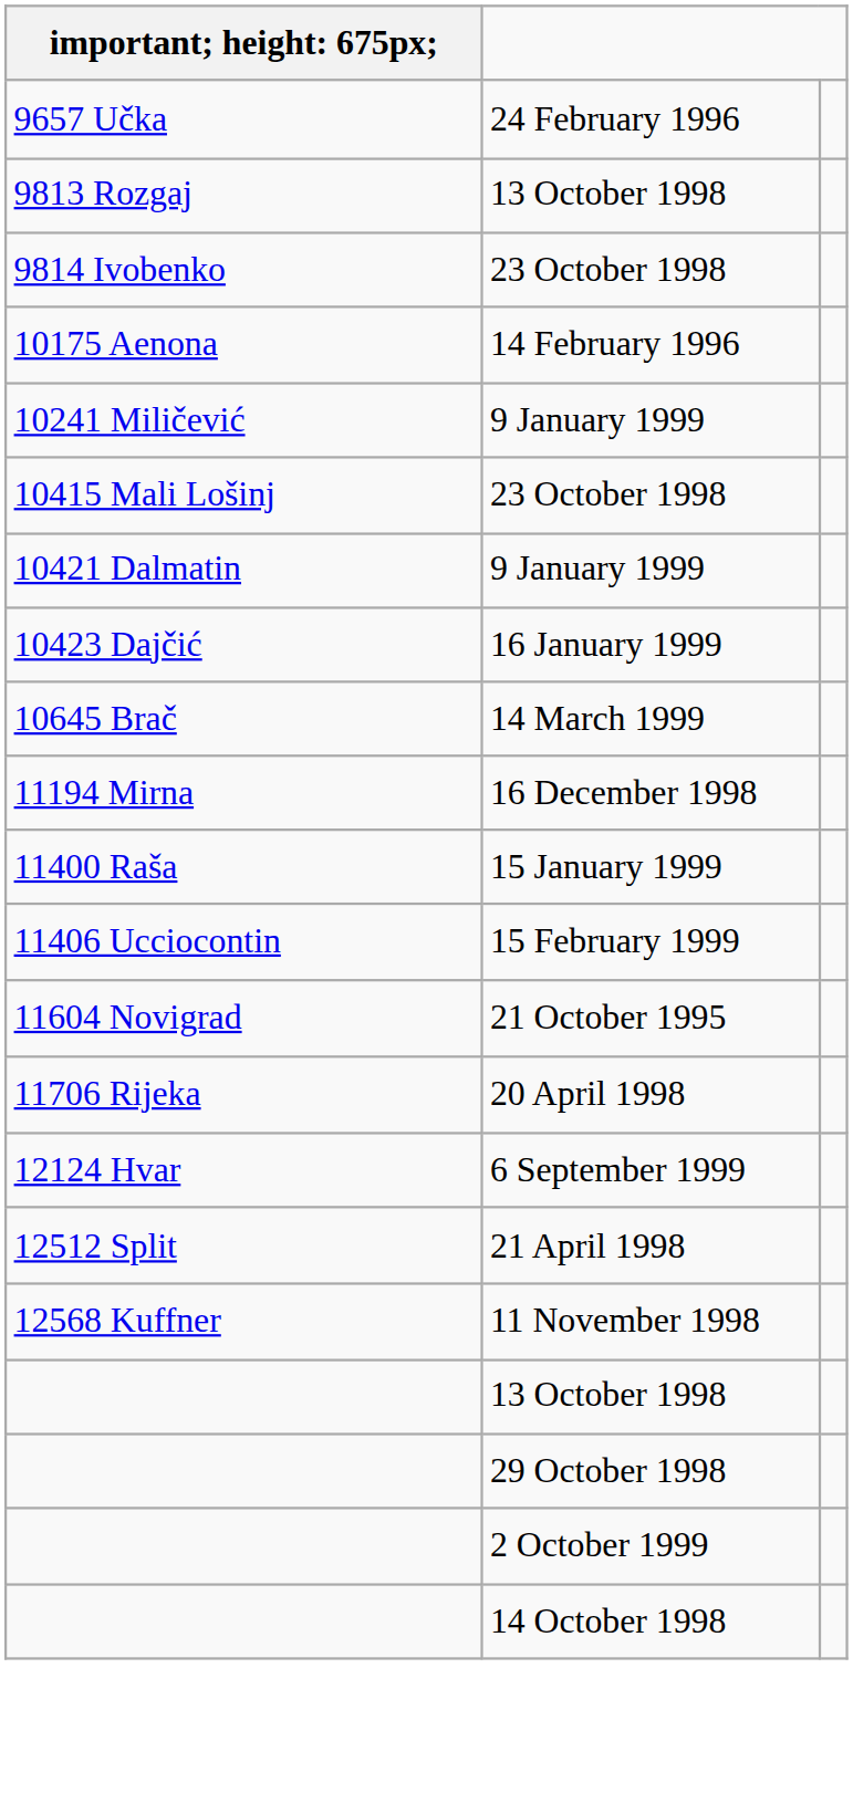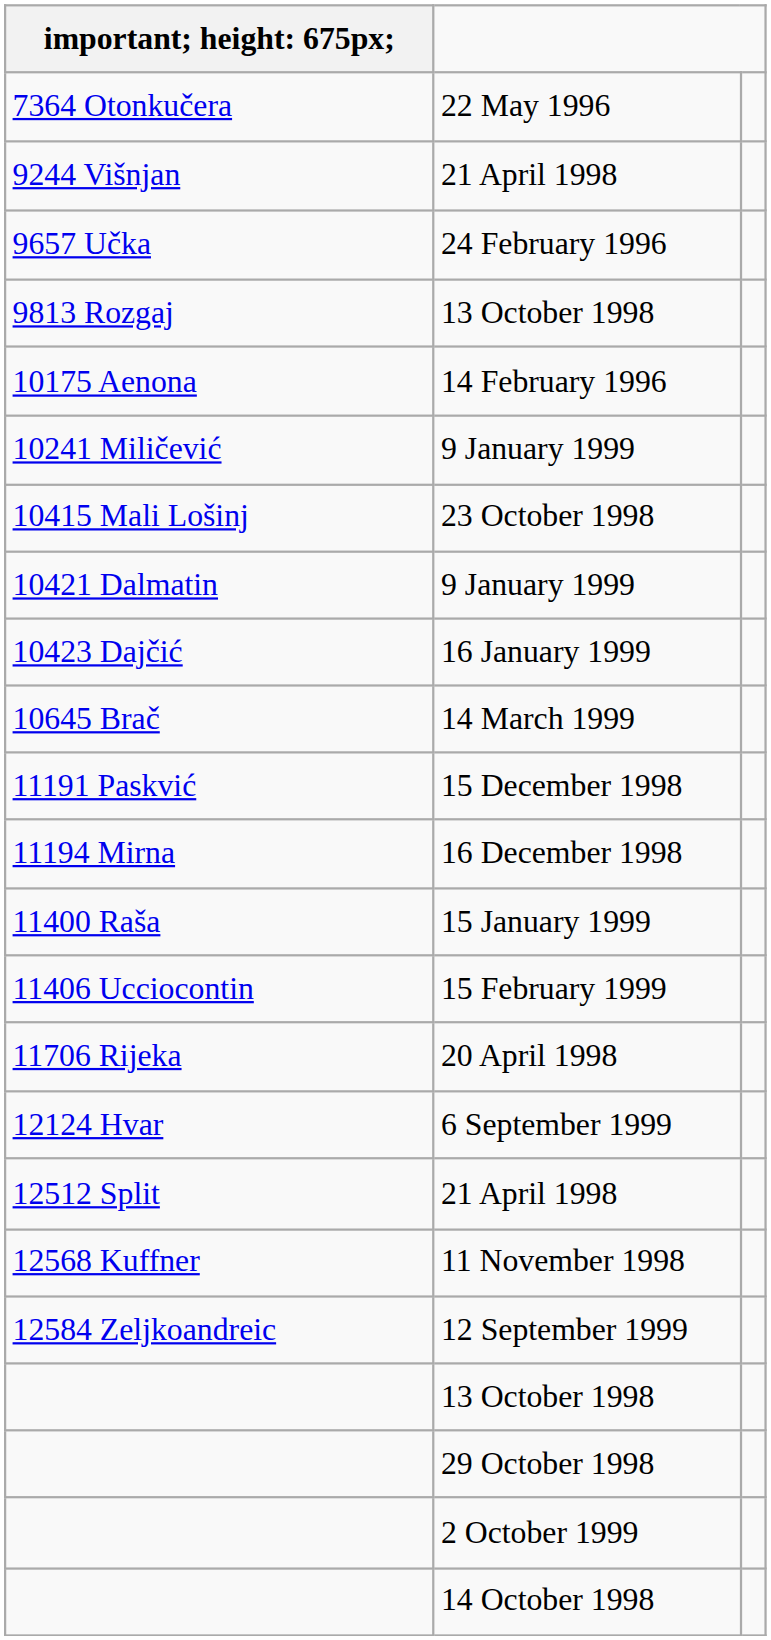+ row: 7364 Otonkučera | 22 May 1996
+ row: 9244 Višnjan | 21 April 1998
- row: 9814 Ivobenko | 23 October 1998
+ row: 11191 Paskvić | 15 December 1998
- row: 11604 Novigrad | 21 October 1995
+ row: 12584 Zeljkoandreic | 12 September 1999
